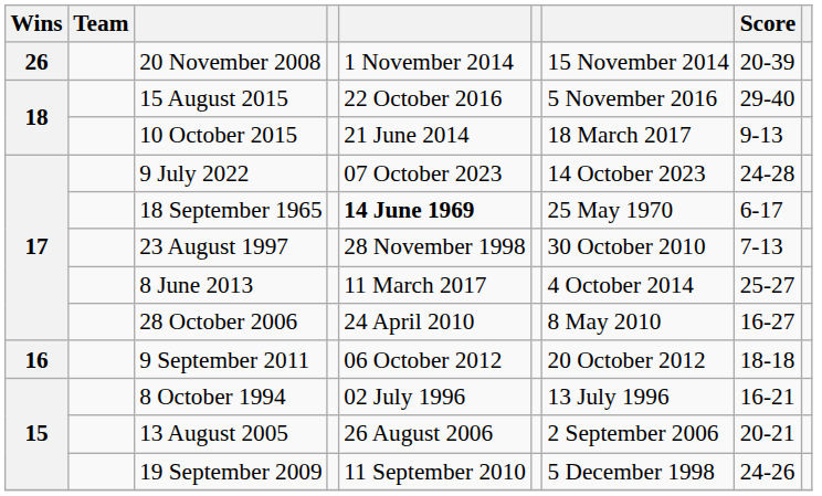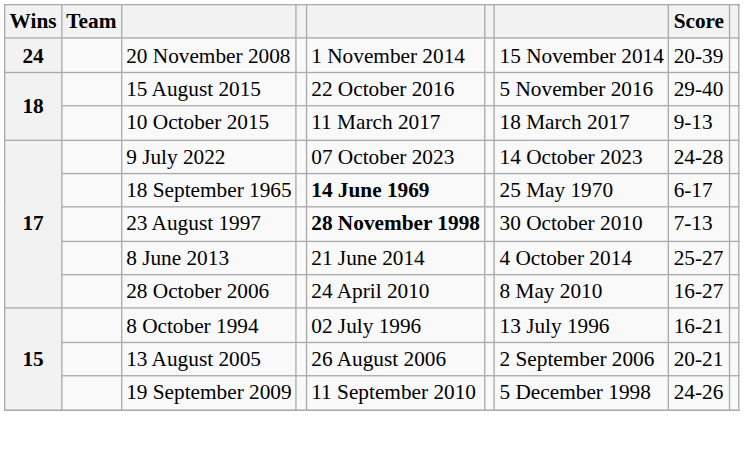20 November 2008 | Wins: 26 -> 24
10 October 2015 | column 5: 21 June 2014 -> 11 March 2017
23 August 1997 | column 5: normal -> bold
8 June 2013 | column 5: 11 March 2017 -> 21 June 2014
- row: 16 | 9 September 2011 | 06 October 2012 | 20 October 2012 | 18-18
